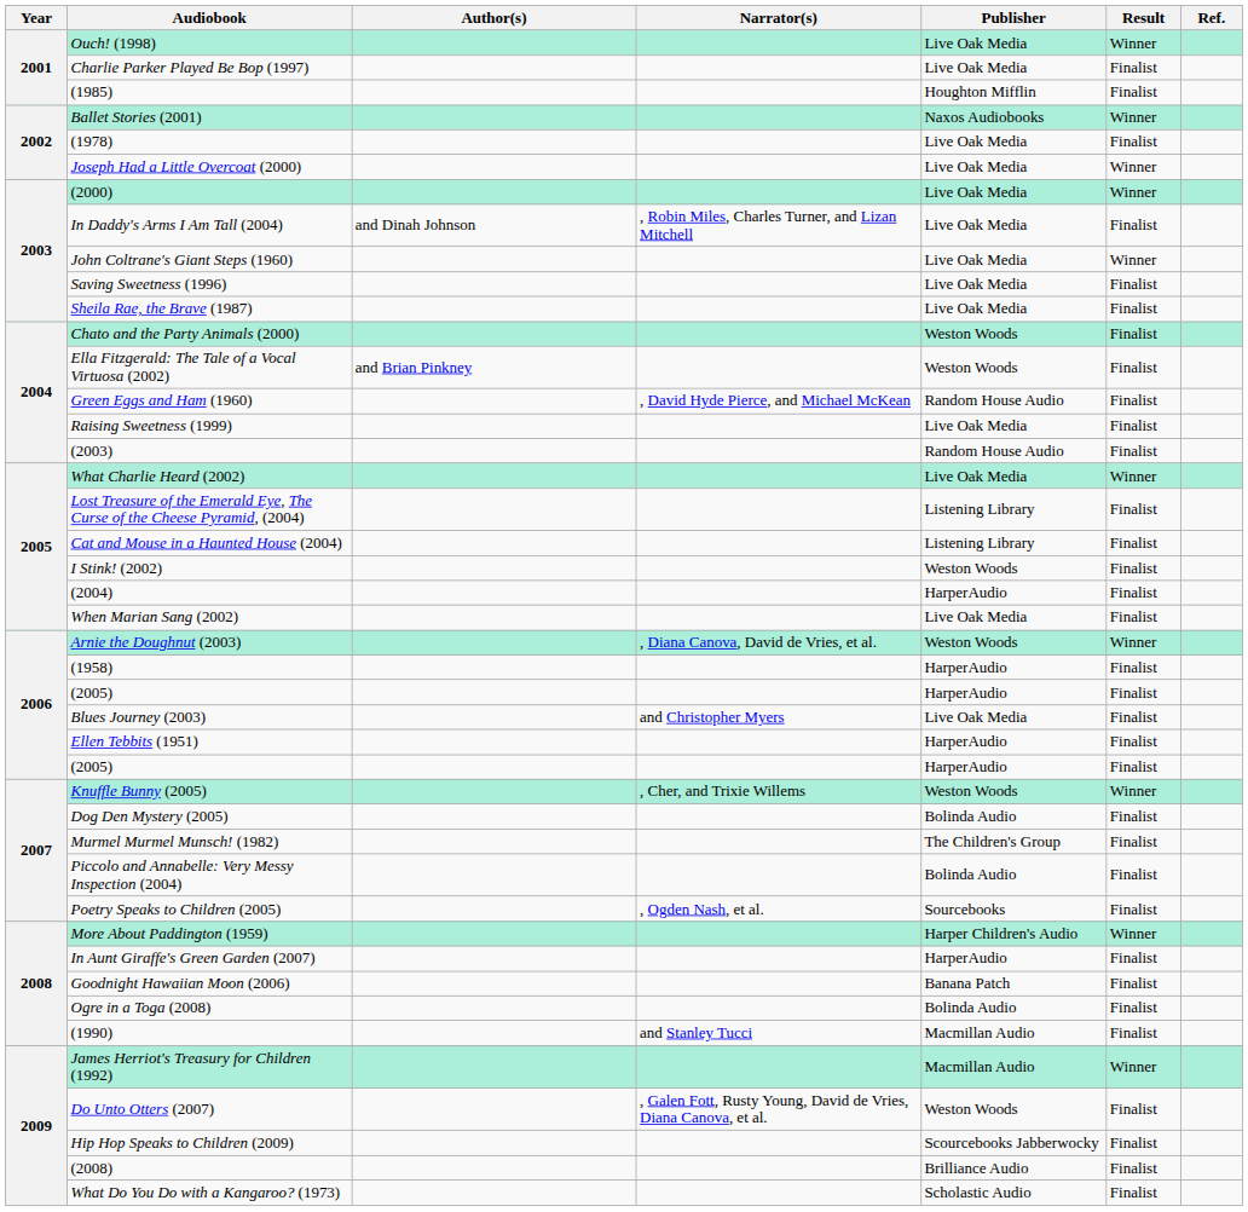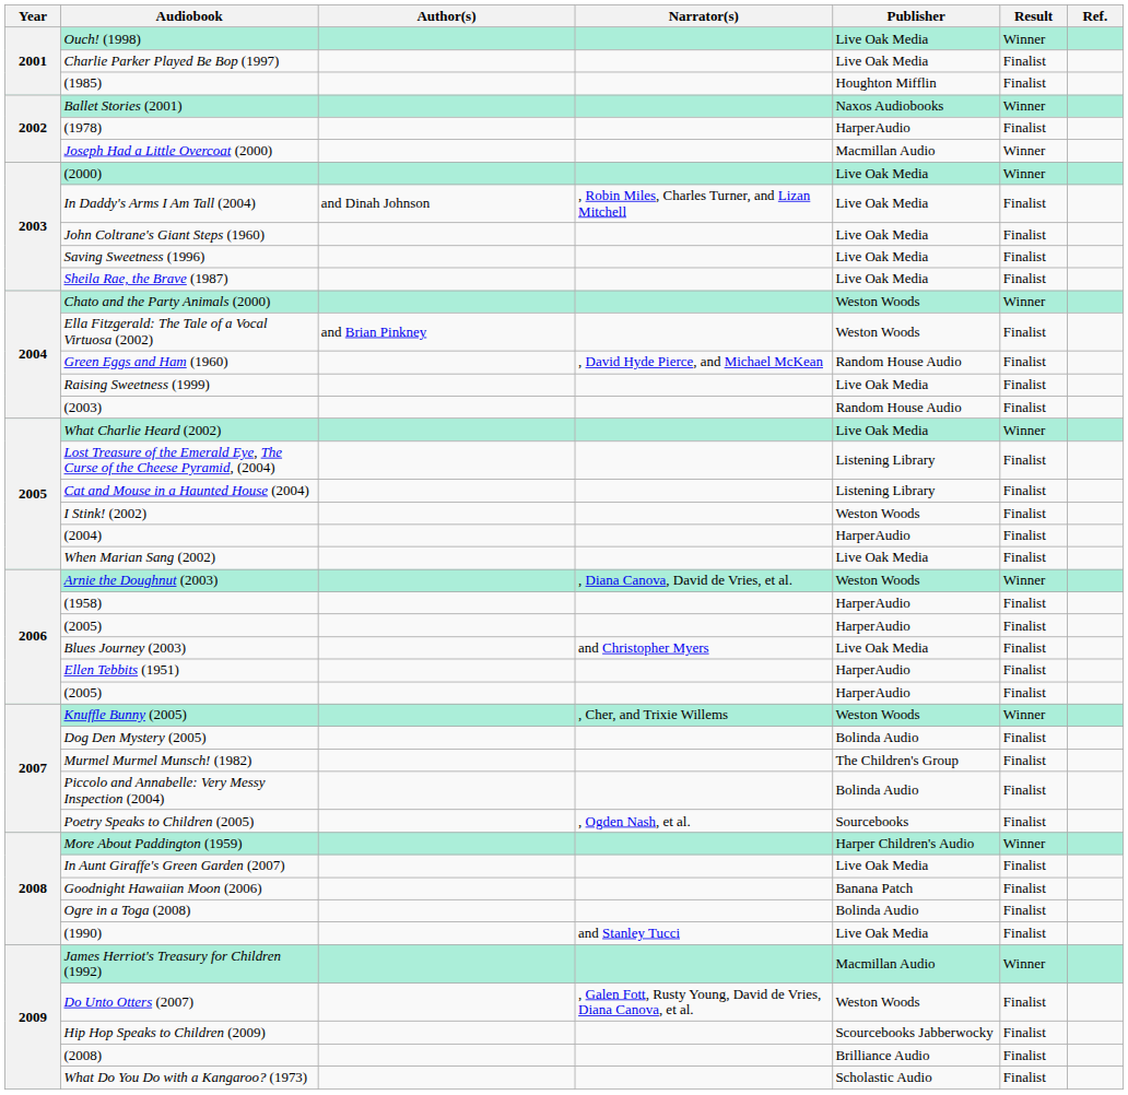(1978) | Publisher: Live Oak Media -> HarperAudio
Joseph Had a Little Overcoat (2000) | Publisher: Live Oak Media -> Macmillan Audio
John Coltrane's Giant Steps (1960) | Result: Winner -> Finalist
Chato and the Party Animals (2000) | Result: Finalist -> Winner
In Aunt Giraffe's Green Garden (2007) | Publisher: HarperAudio -> Live Oak Media
(1990) | Publisher: Macmillan Audio -> Live Oak Media
